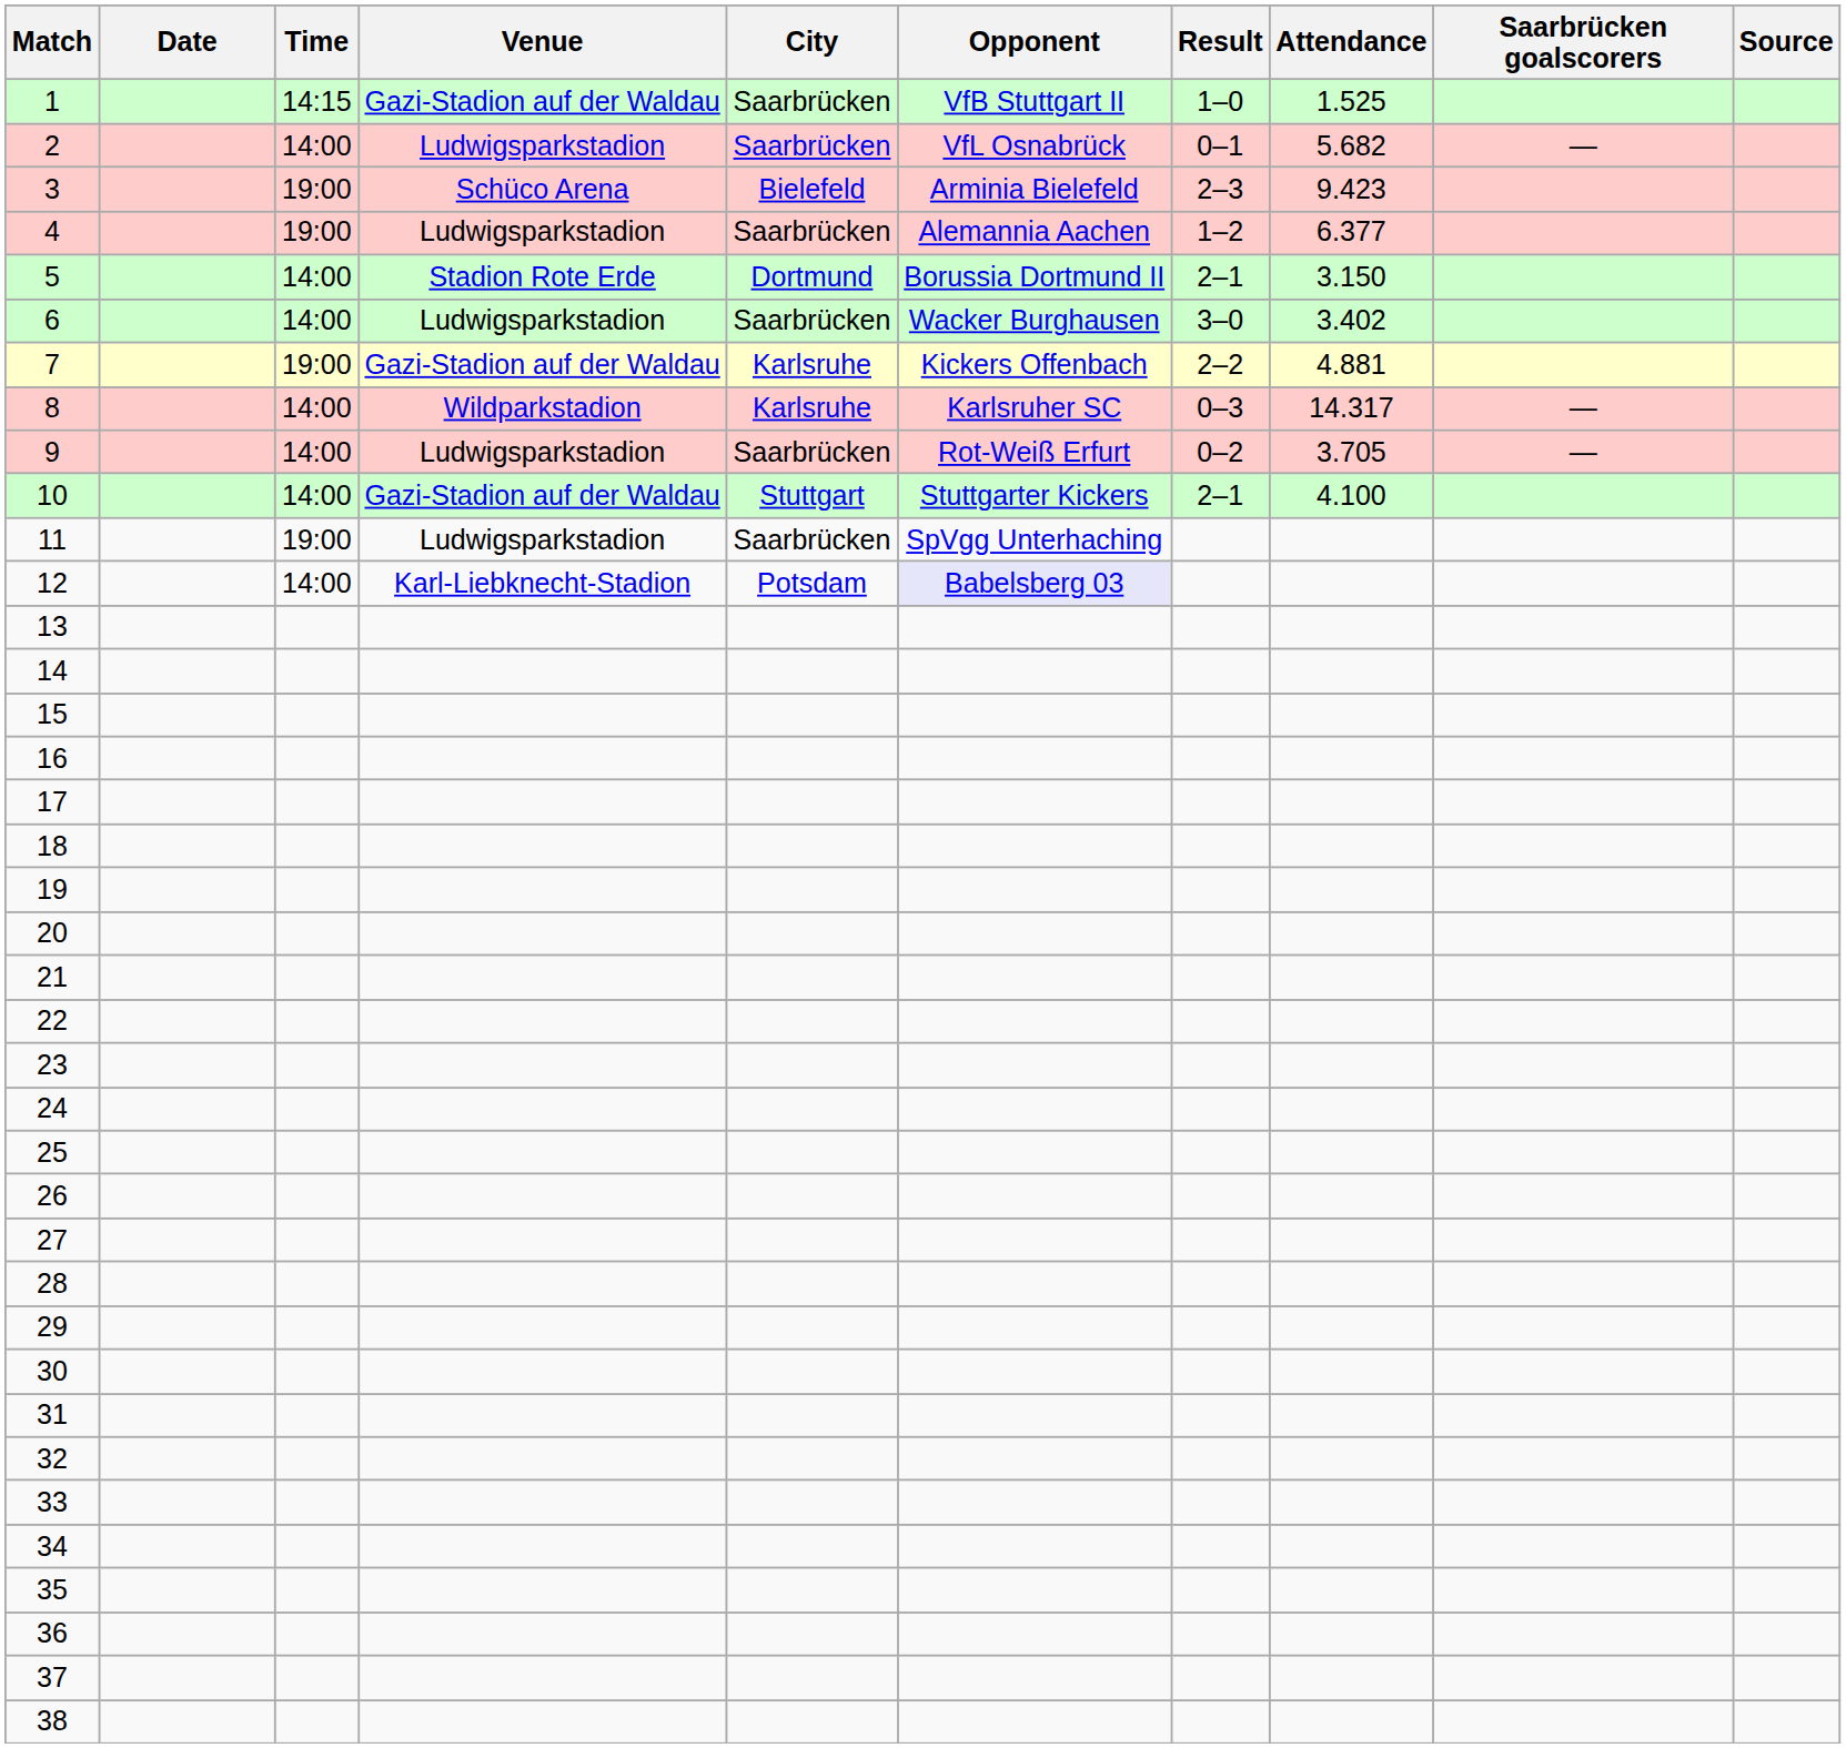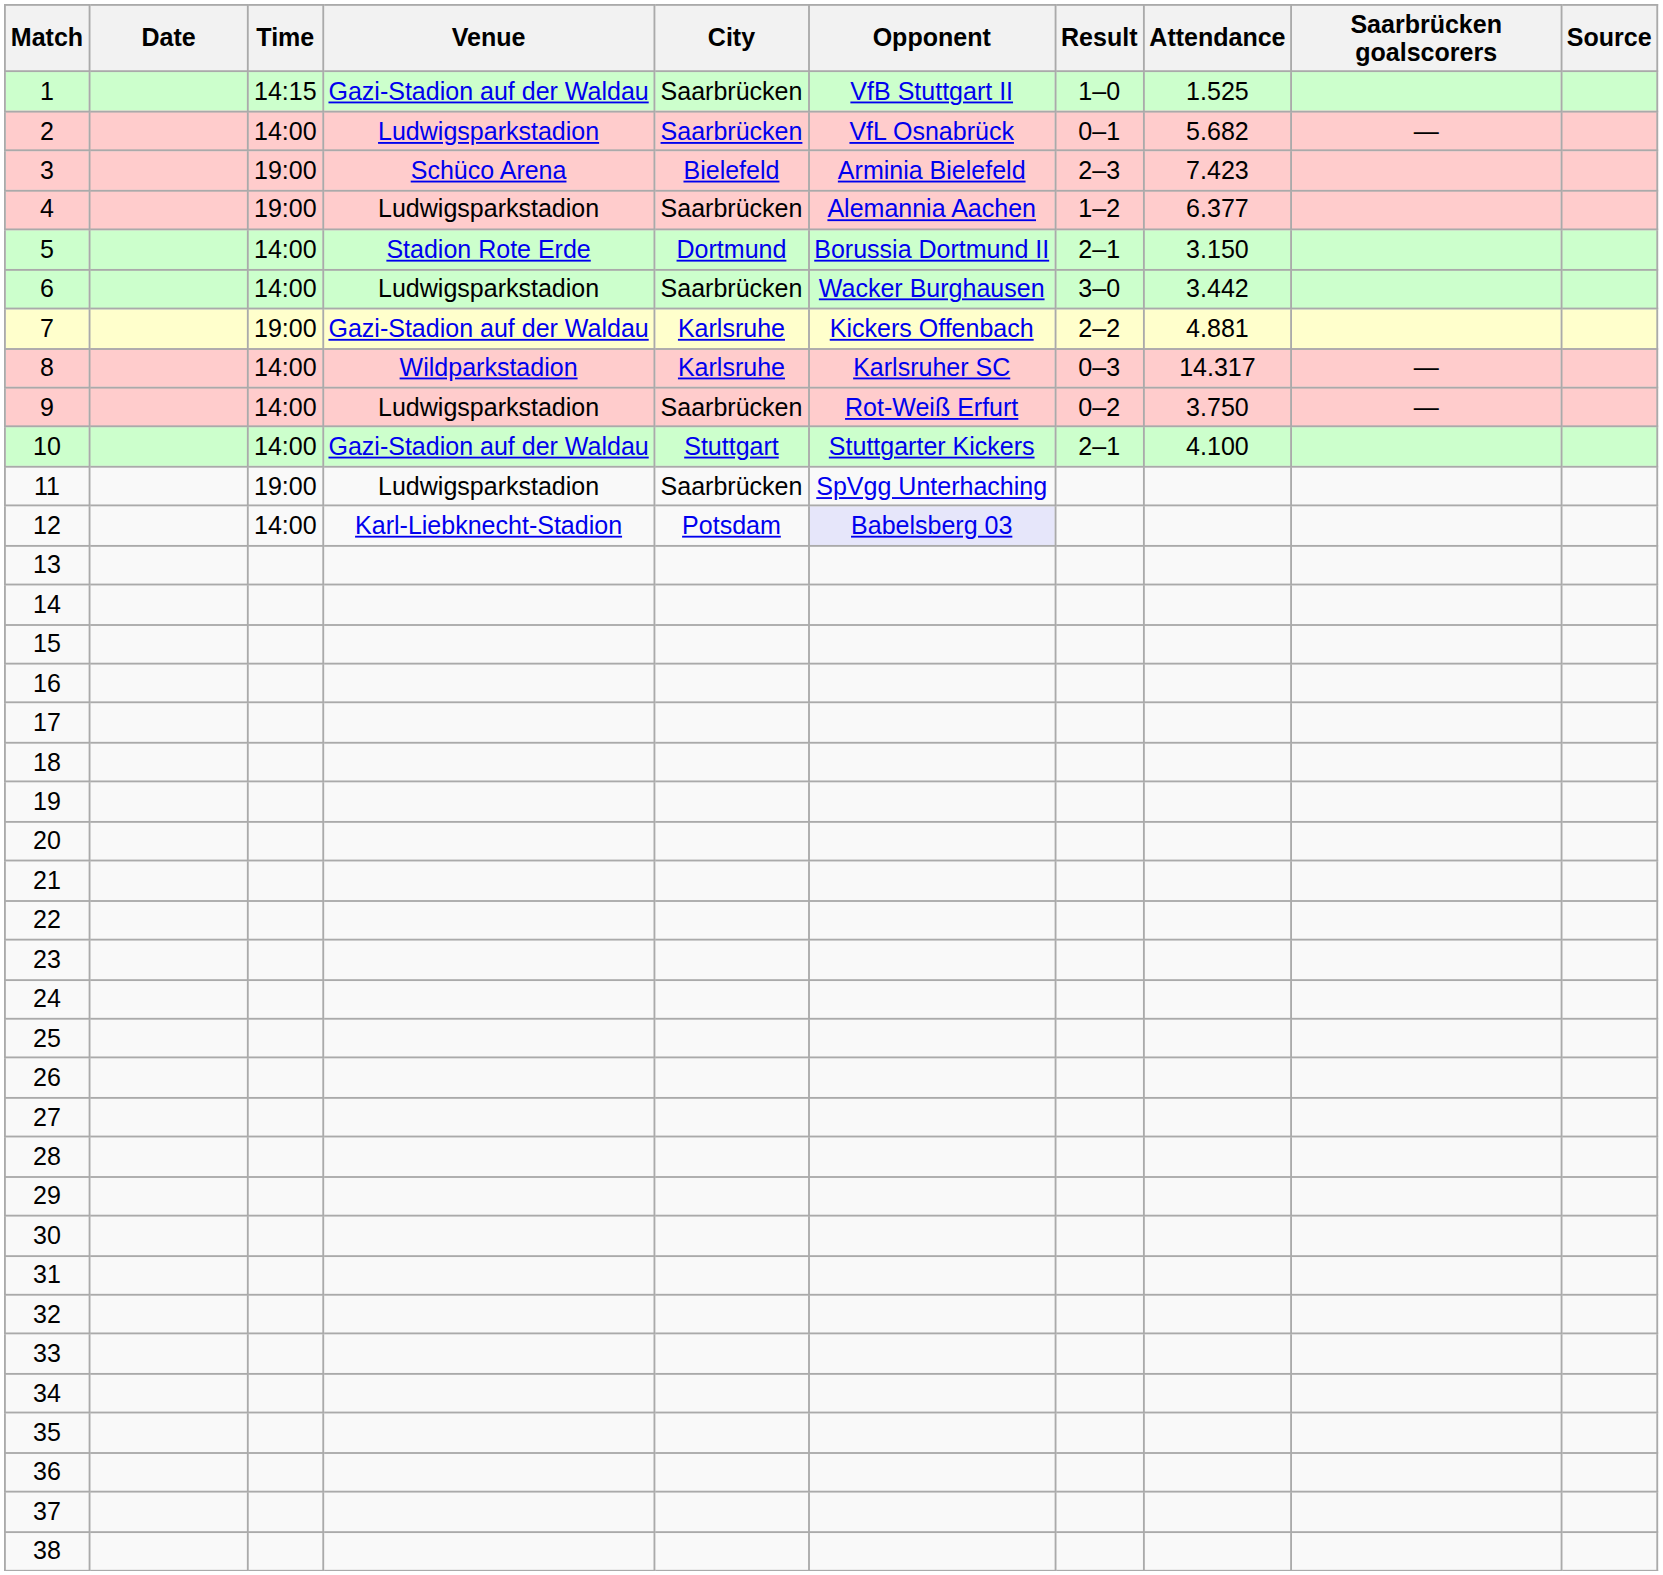3 | Attendance: 9.423 -> 7.423
6 | Attendance: 3.402 -> 3.442
9 | Attendance: 3.705 -> 3.750
